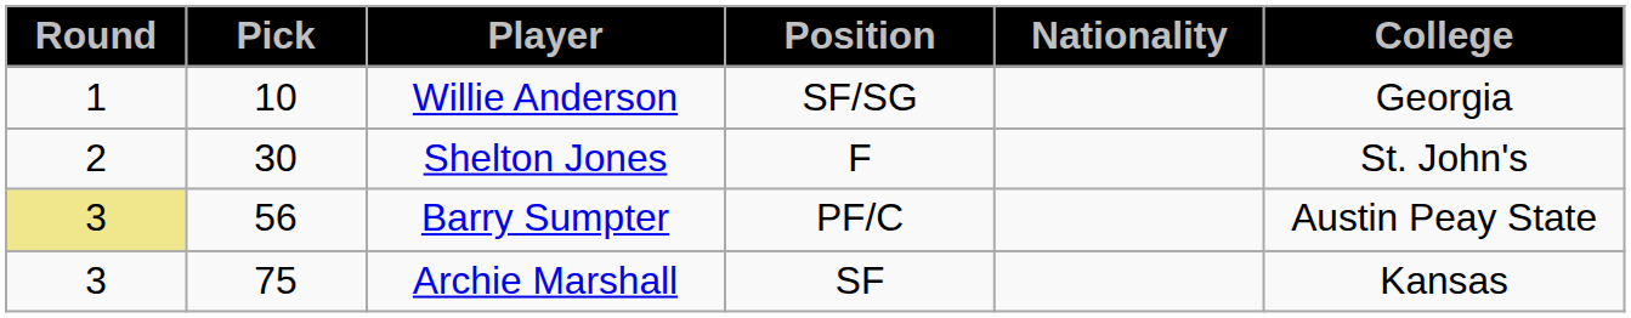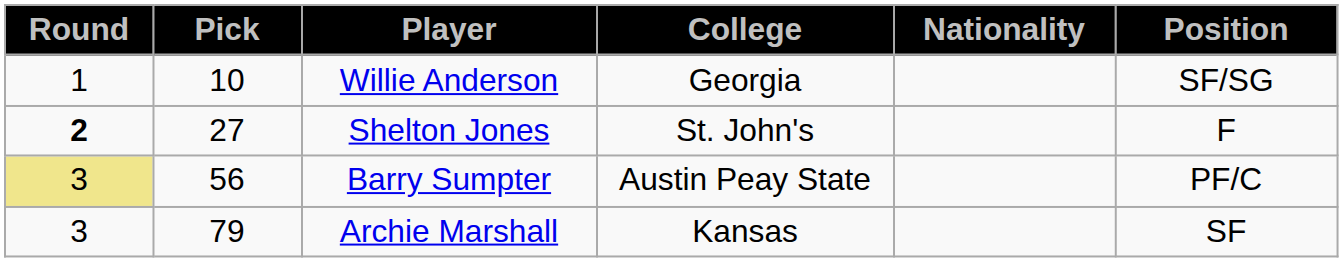columns swapped: Position <-> College
Shelton Jones | Round: normal -> bold
Shelton Jones | Pick: 30 -> 27
Archie Marshall | Pick: 75 -> 79
